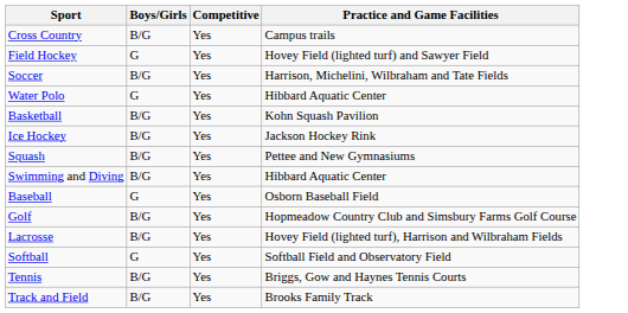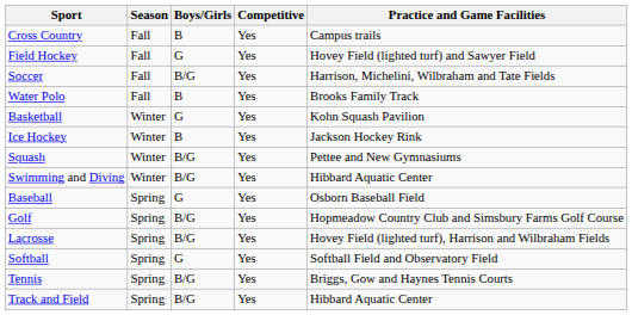+ column: Season | Fall | Fall | Fall | Fall | Winter | Winter | Winter | Winter | Spring | Spring | Spring | Spring | Spring | Spring
Cross Country | Boys/Girls: B/G -> B
Water Polo | Boys/Girls: G -> B
Water Polo | Practice and Game Facilities: Hibbard Aquatic Center -> Brooks Family Track
Basketball | Boys/Girls: B/G -> G
Ice Hockey | Boys/Girls: B/G -> B
Track and Field | Practice and Game Facilities: Brooks Family Track -> Hibbard Aquatic Center
